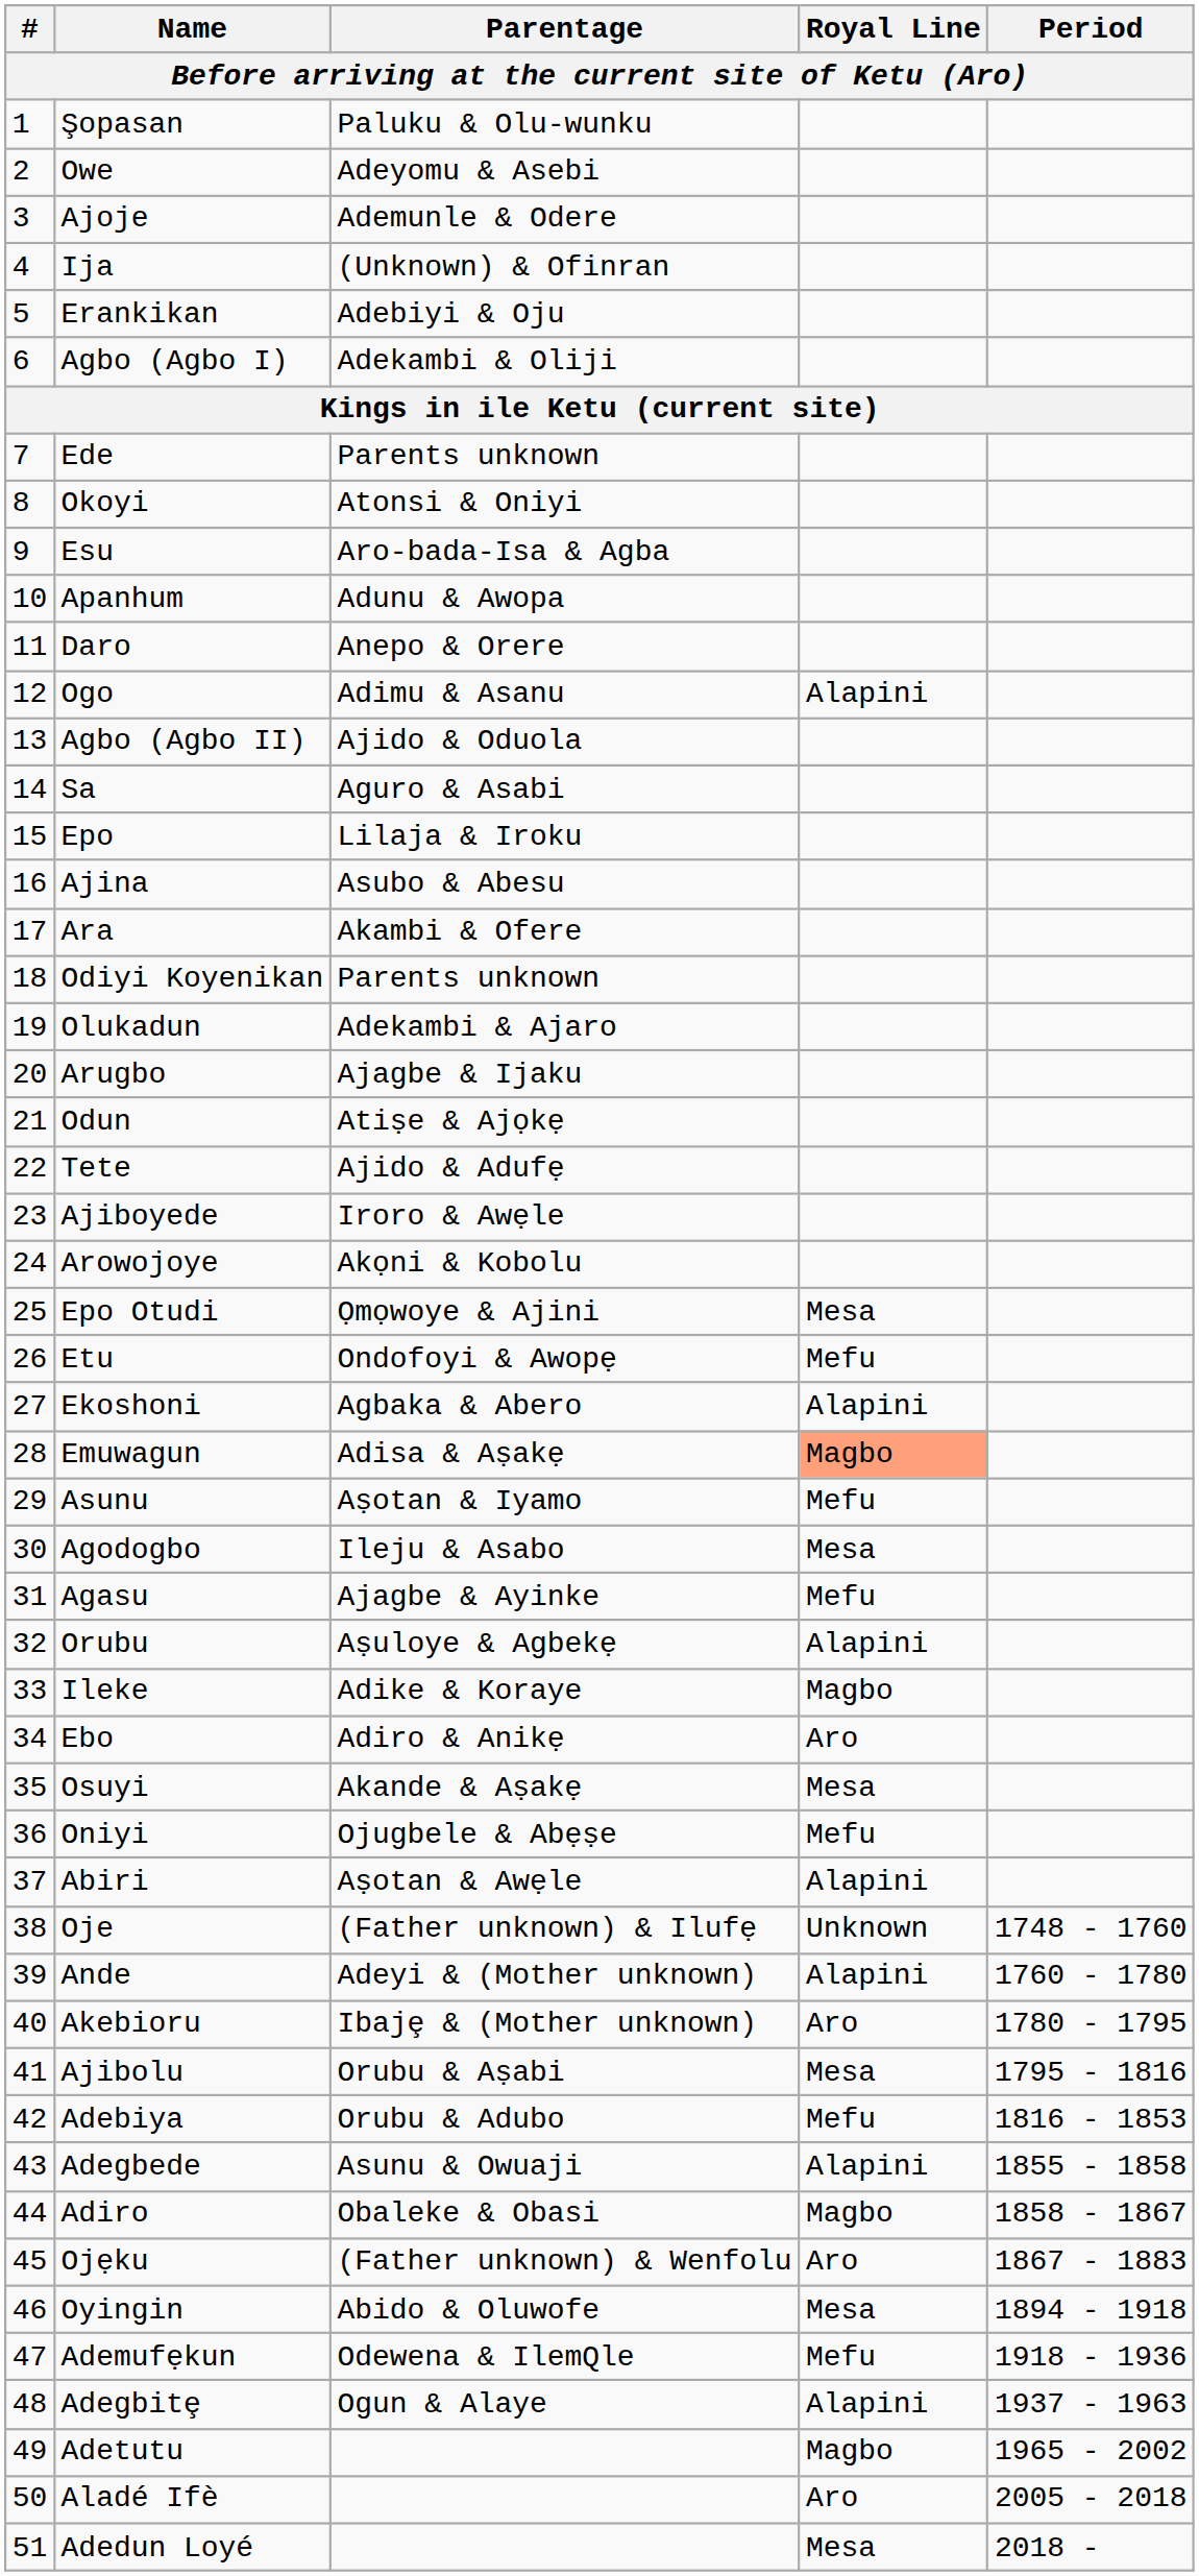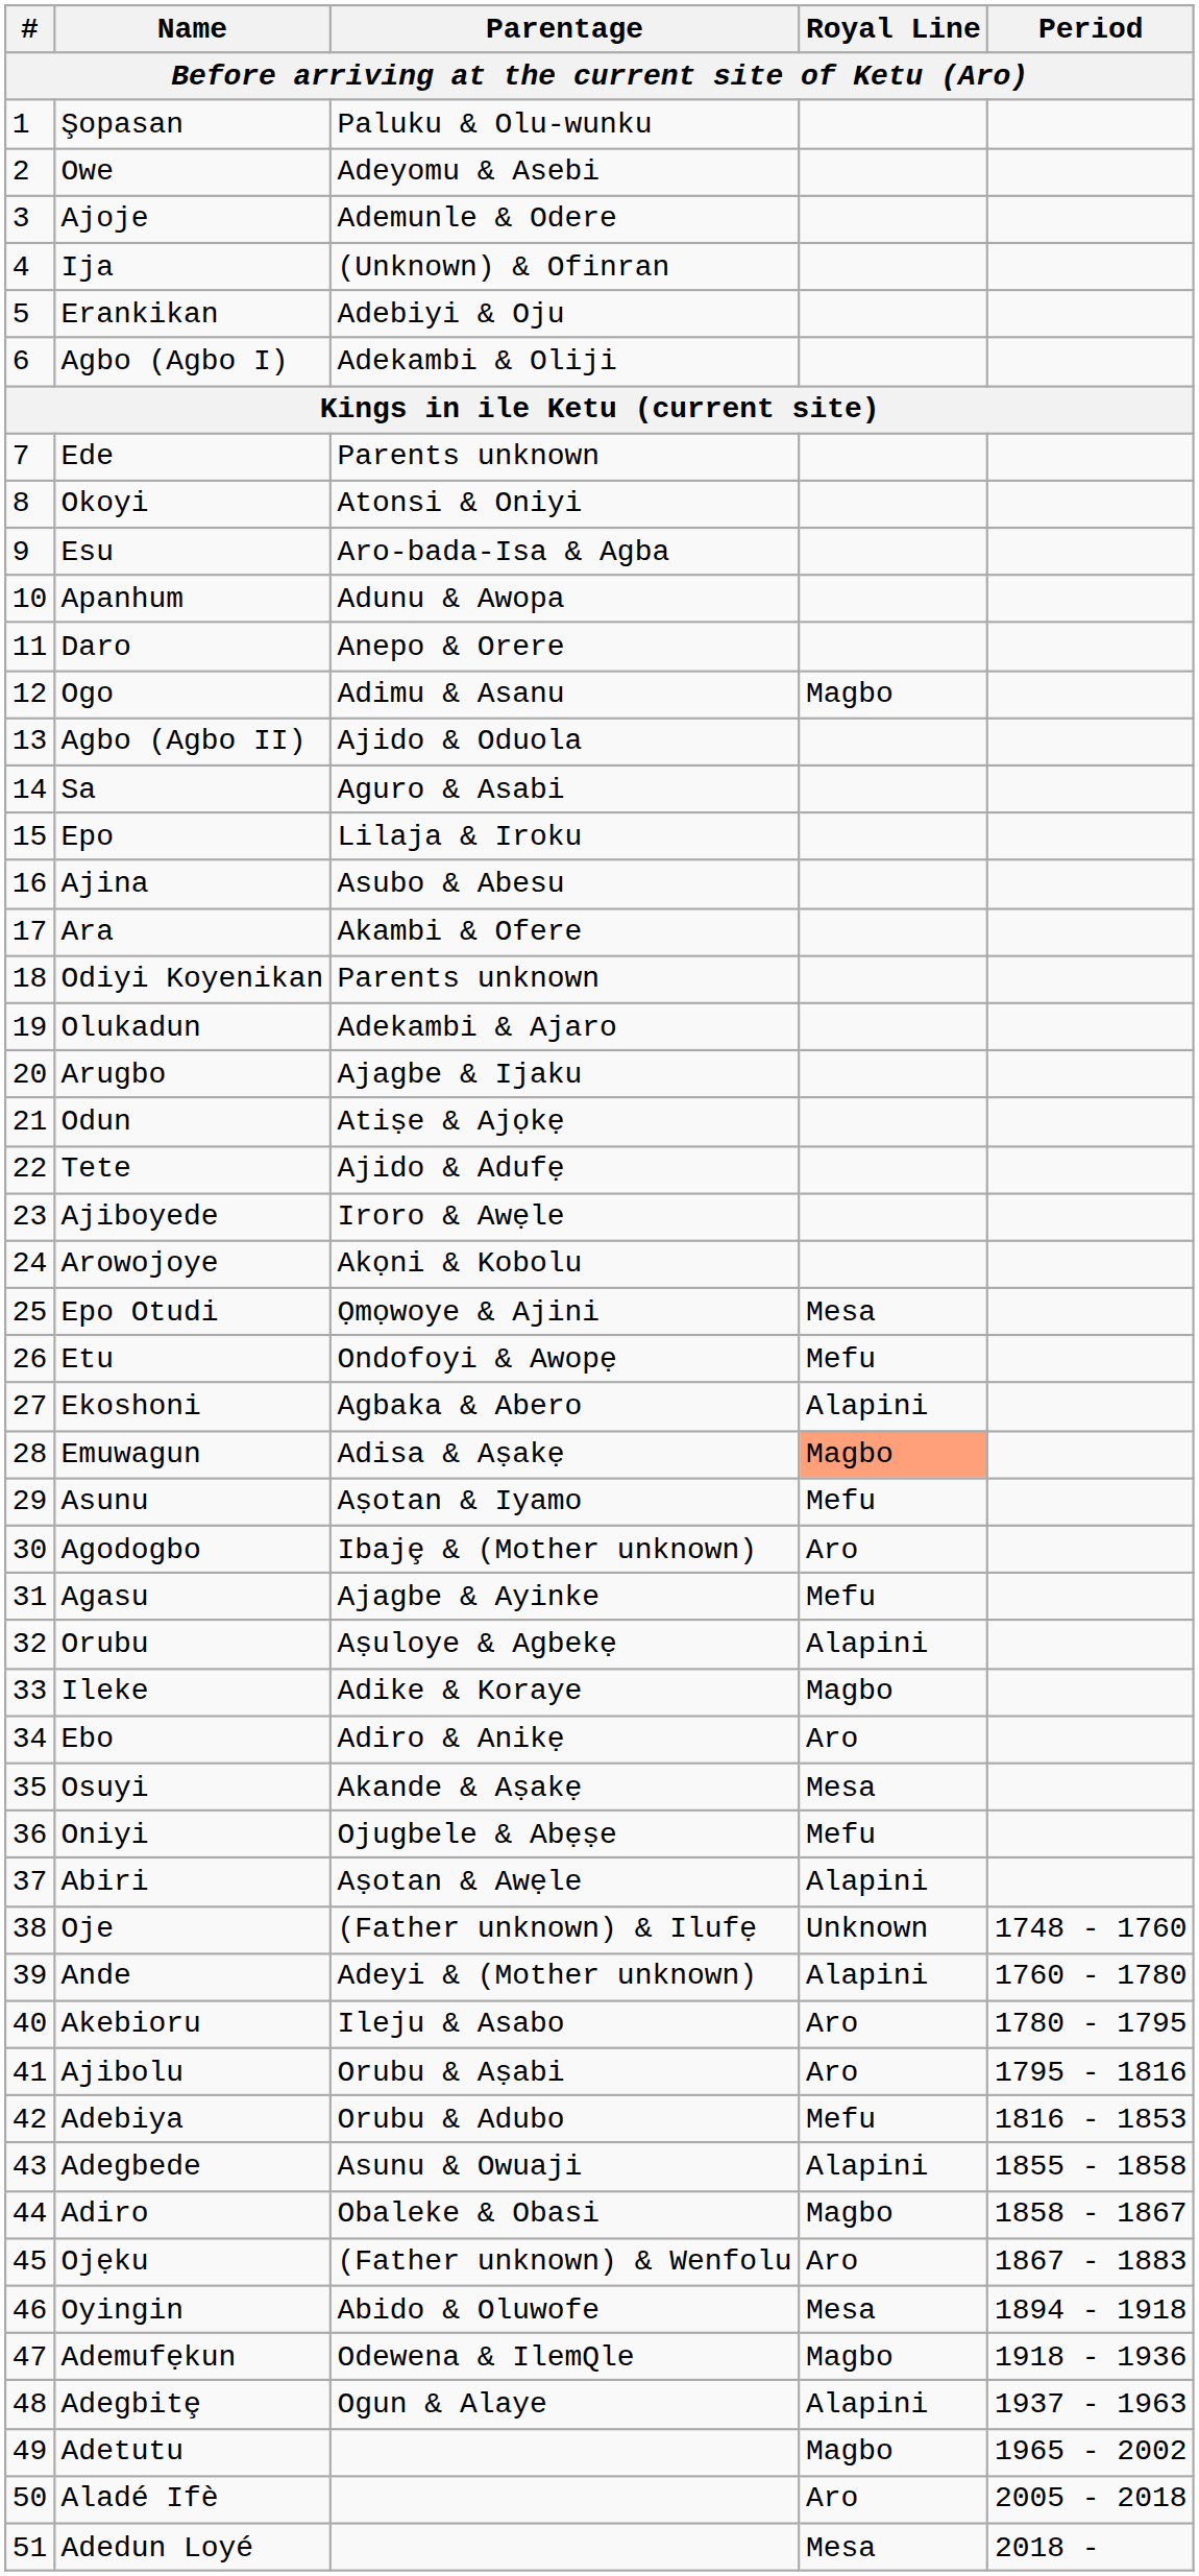Ogo | Royal Line: Alapini -> Magbo
Agodogbo | Parentage: Ileju & Asabo -> Ibajȩ & (Mother unknown)
Agodogbo | Royal Line: Mesa -> Aro
Akebioru | Parentage: Ibajȩ & (Mother unknown) -> Ileju & Asabo
Ajibolu | Royal Line: Mesa -> Aro
Ademufẹkun | Royal Line: Mefu -> Magbo
